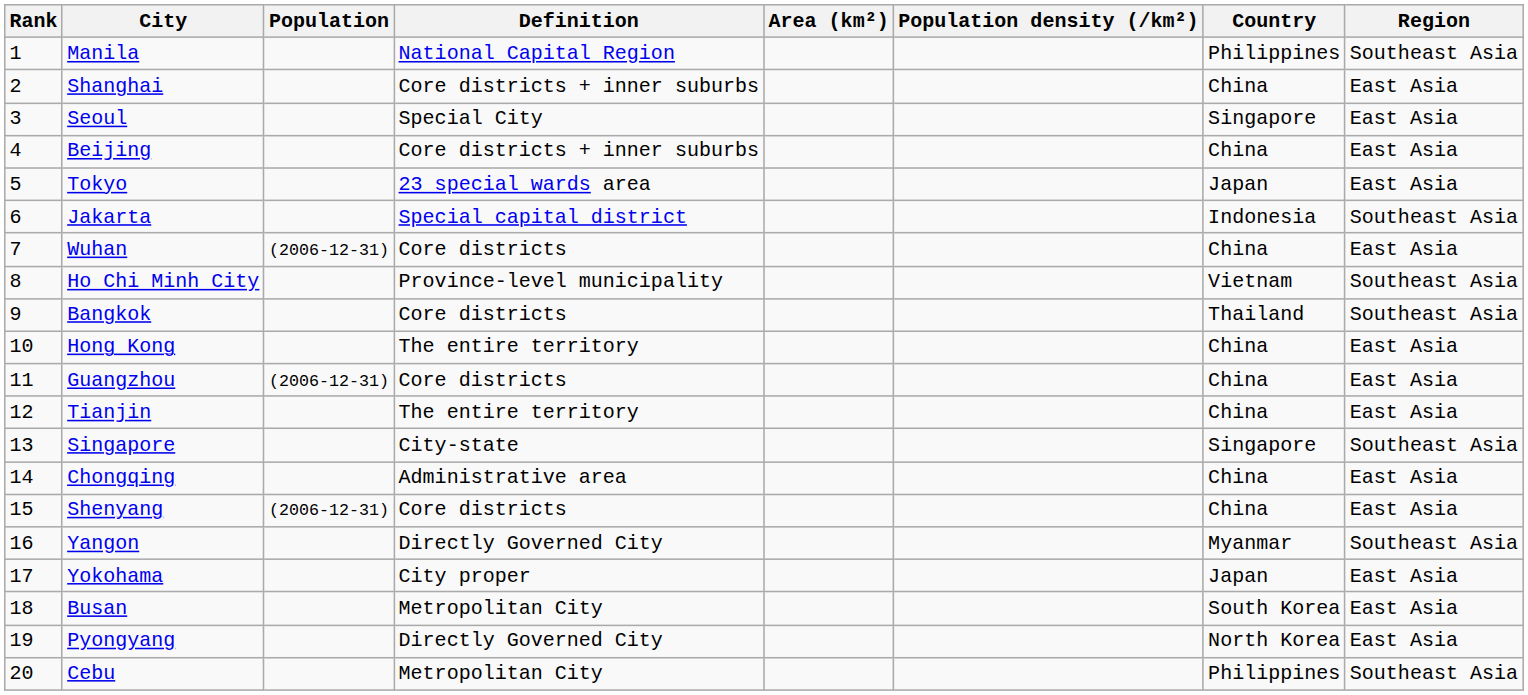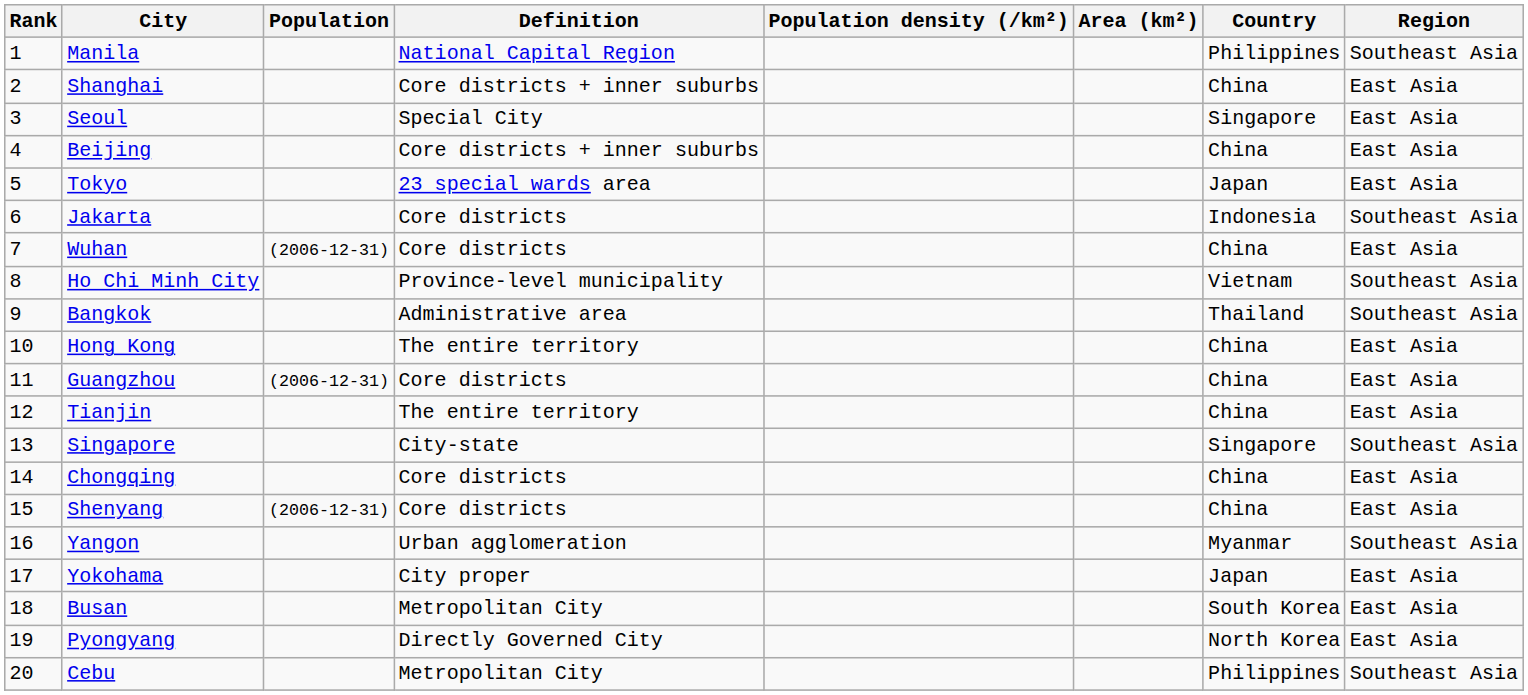columns swapped: Area (km²) <-> Population density (/km²)
Jakarta | Definition: Special capital district -> Core districts
Bangkok | Definition: Core districts -> Administrative area
Chongqing | Definition: Administrative area -> Core districts
Yangon | Definition: Directly Governed City -> Urban agglomeration
